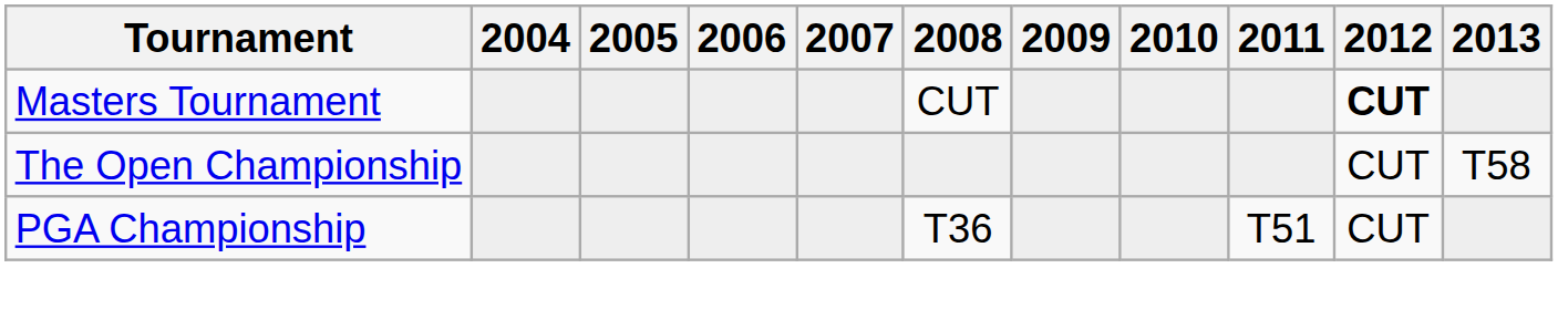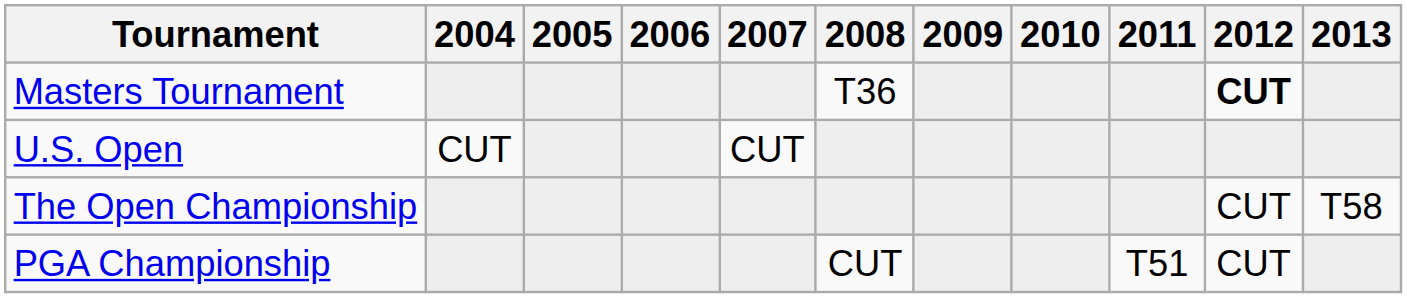Masters Tournament | 2008: CUT -> T36
+ row: U.S. Open | CUT | CUT
PGA Championship | 2008: T36 -> CUT
